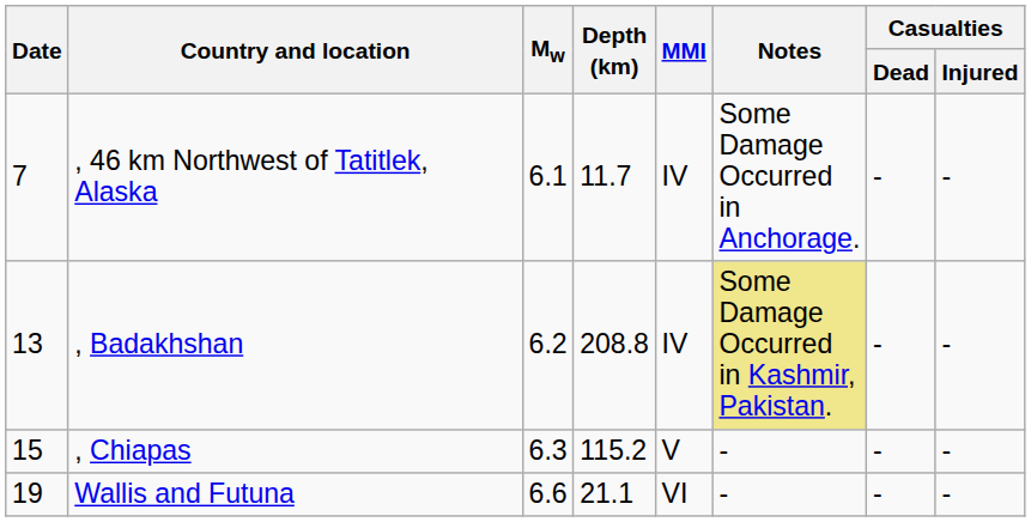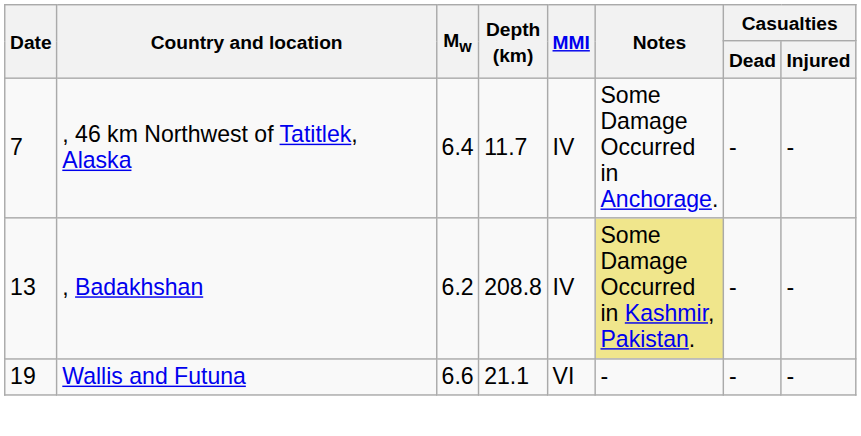, 46 km Northwest of Tatitlek, Alaska | Mw: 6.1 -> 6.4
- row: 15 | , Chiapas | 6.3 | 115.2 | V | - | - | -
